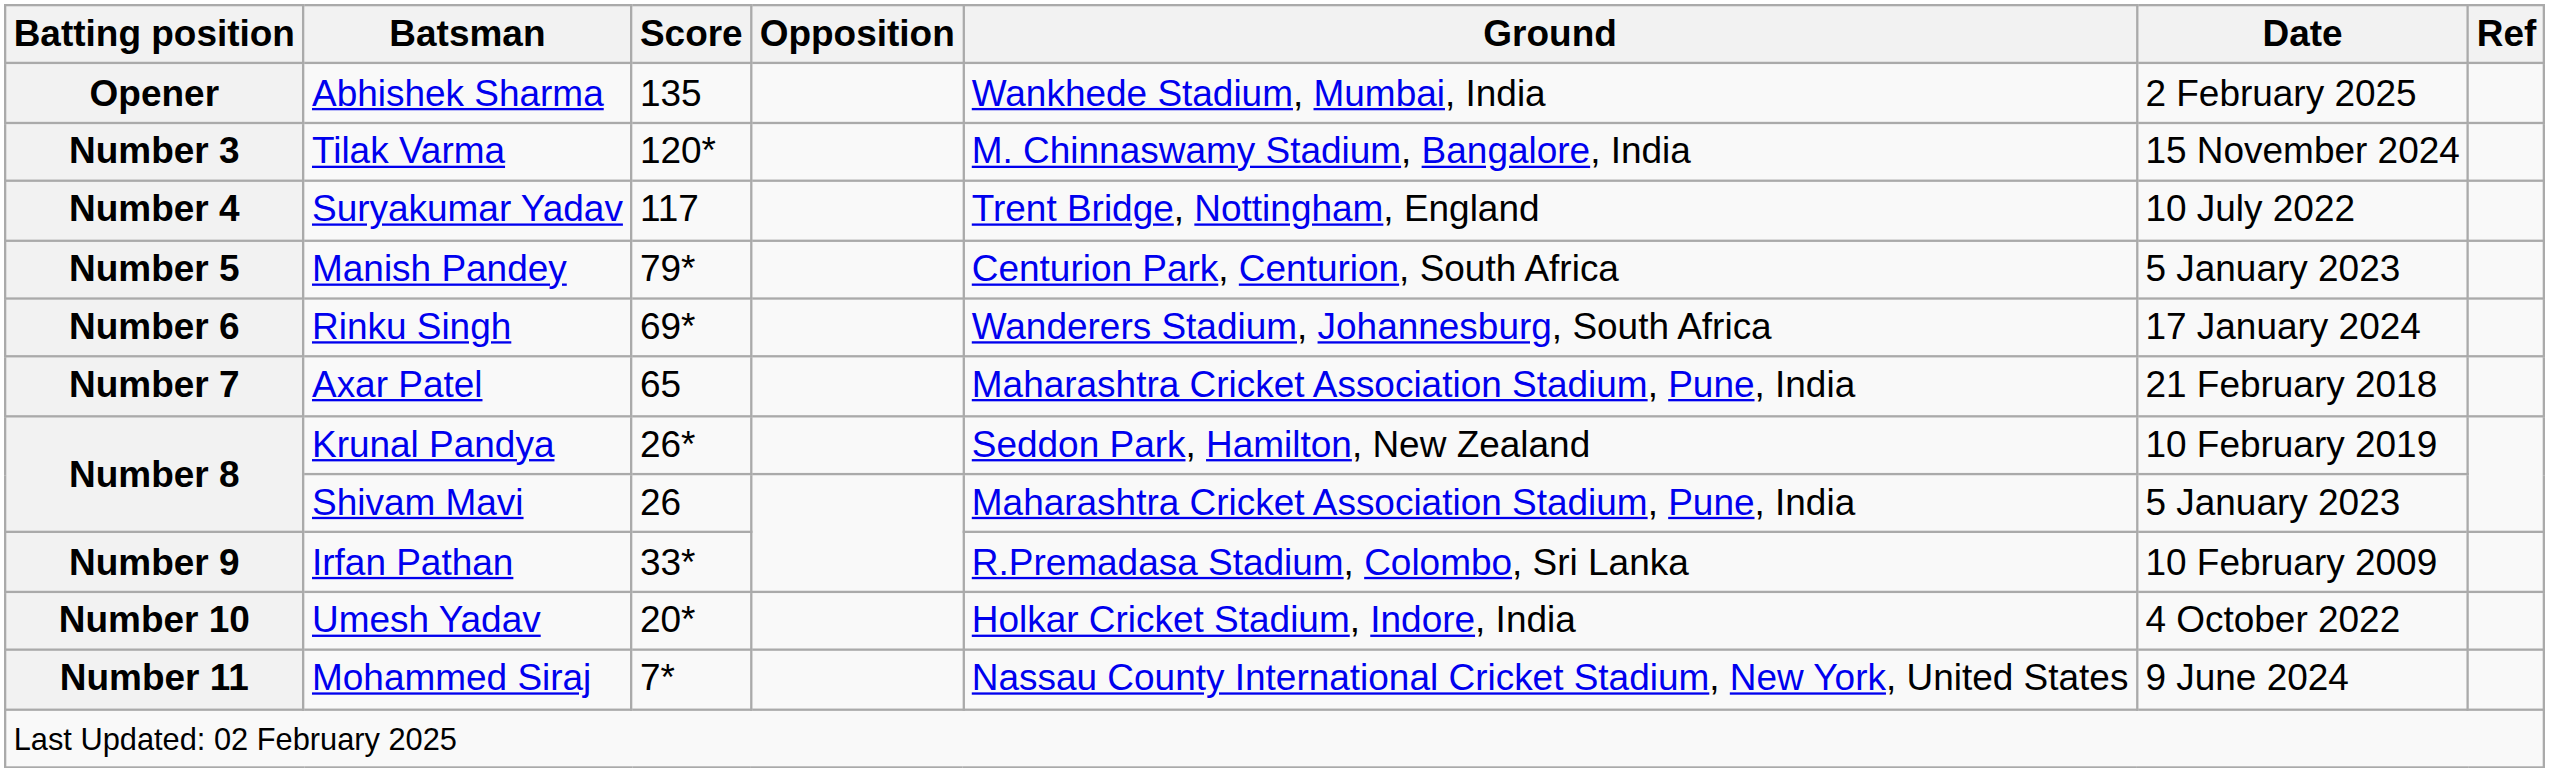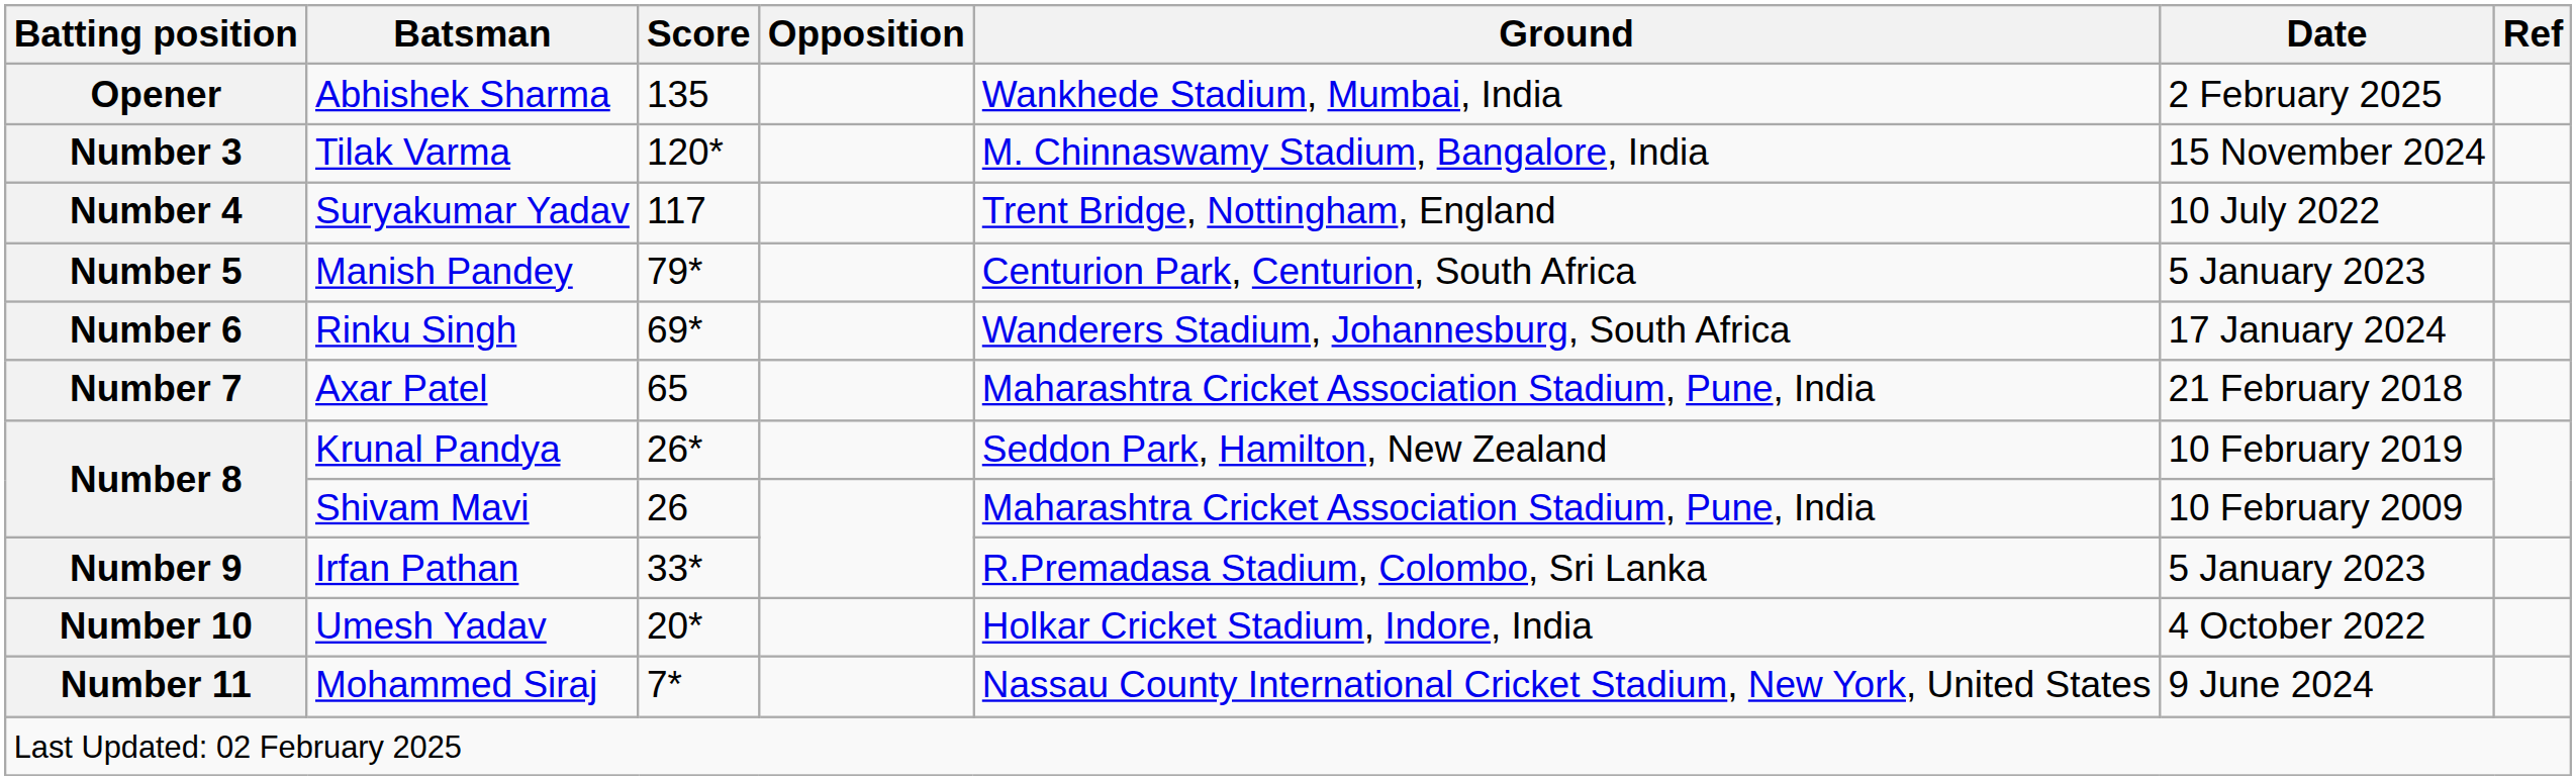Number 8 / Shivam Mavi | Date: 5 January 2023 -> 10 February 2009
Number 9 | Date: 10 February 2009 -> 5 January 2023
